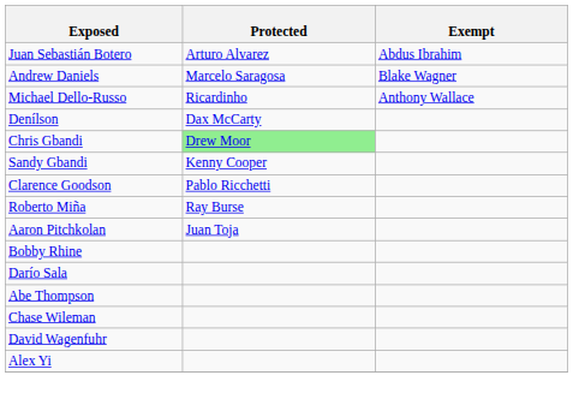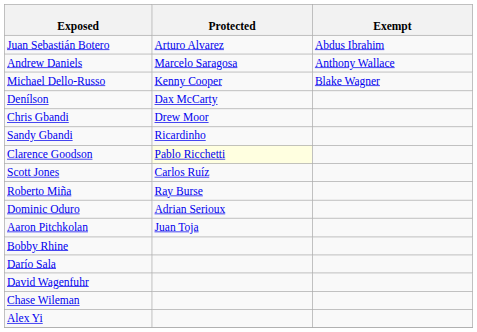Andrew Daniels | Exempt: Blake Wagner -> Anthony Wallace
Michael Dello-Russo | Protected: Ricardinho -> Kenny Cooper
Michael Dello-Russo | Exempt: Anthony Wallace -> Blake Wagner
Chris Gbandi | Protected: lightgreen background -> no background
Sandy Gbandi | Protected: Kenny Cooper -> Ricardinho
Clarence Goodson | Protected: no background -> lightyellow background
+ row: Scott Jones | Carlos Ruíz
+ row: Dominic Oduro | Adrian Serioux
- row: Abe Thompson
rows swapped: David Wagenfuhr <-> Chase Wileman
